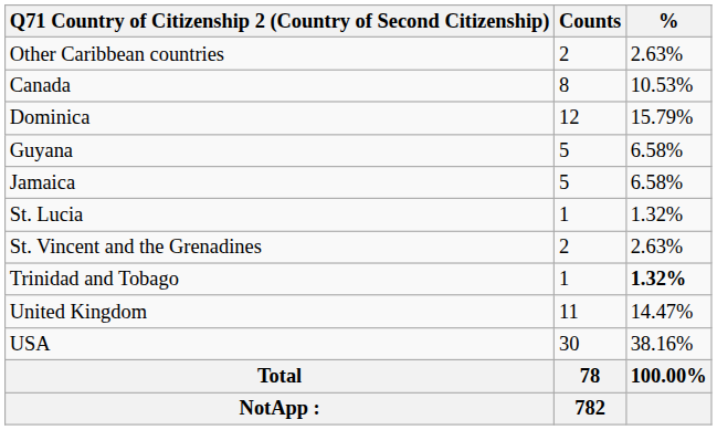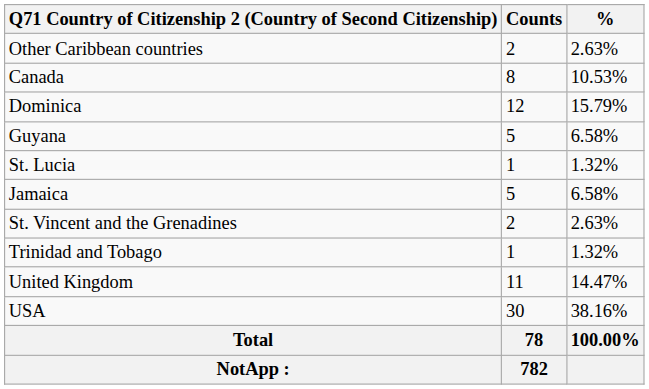rows swapped: Jamaica <-> St. Lucia
Trinidad and Tobago | %: bold -> normal
